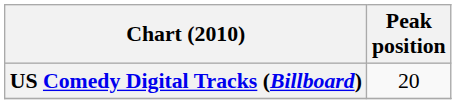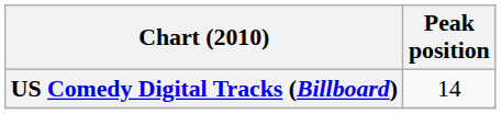US Comedy Digital Tracks (Billboard) | Peak position: 20 -> 14
